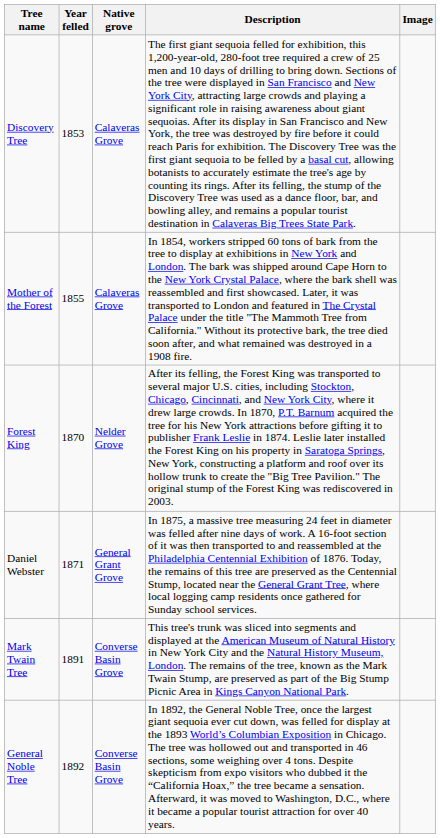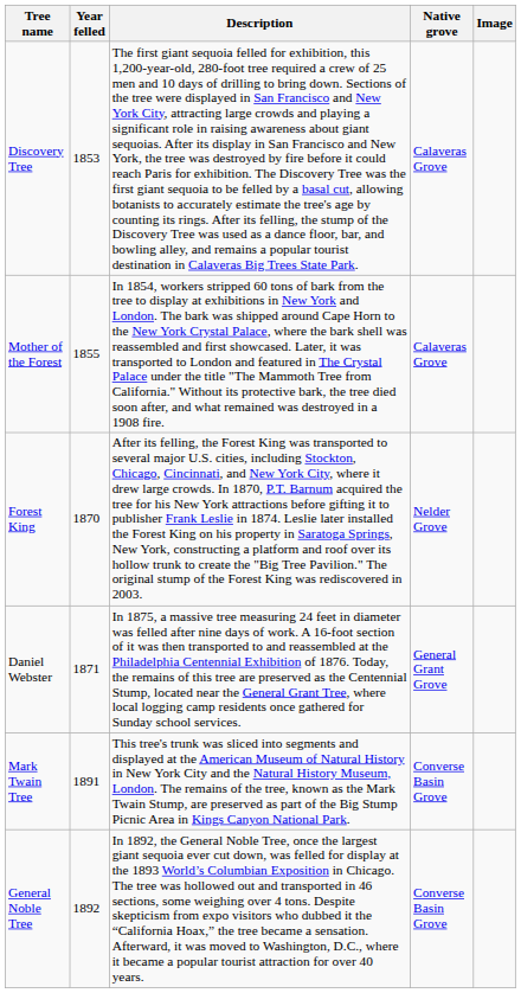columns swapped: Native grove <-> Description
